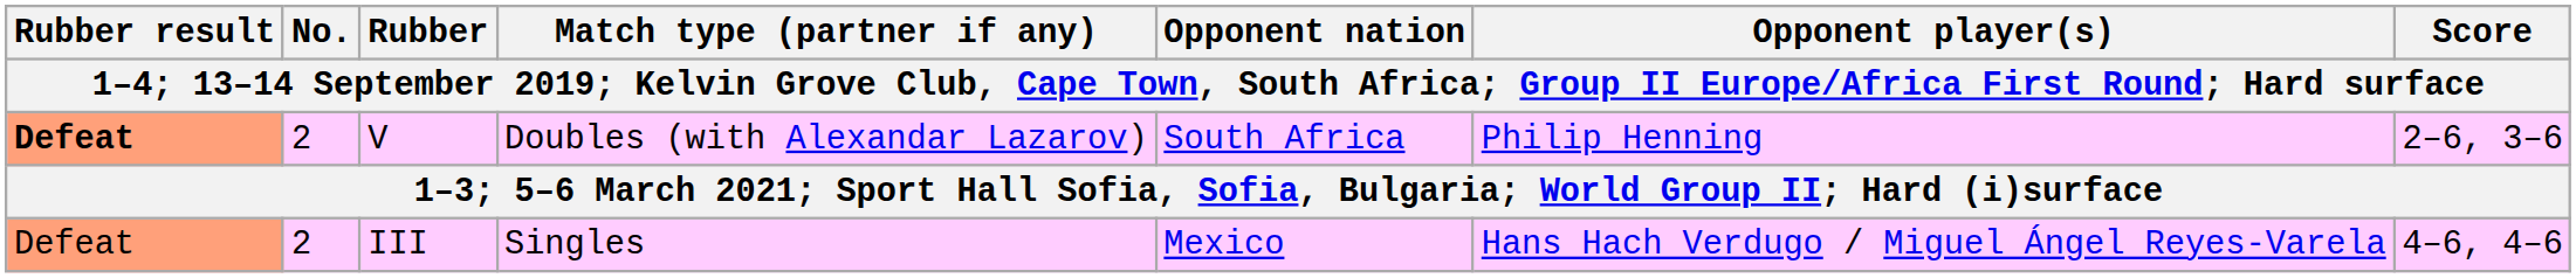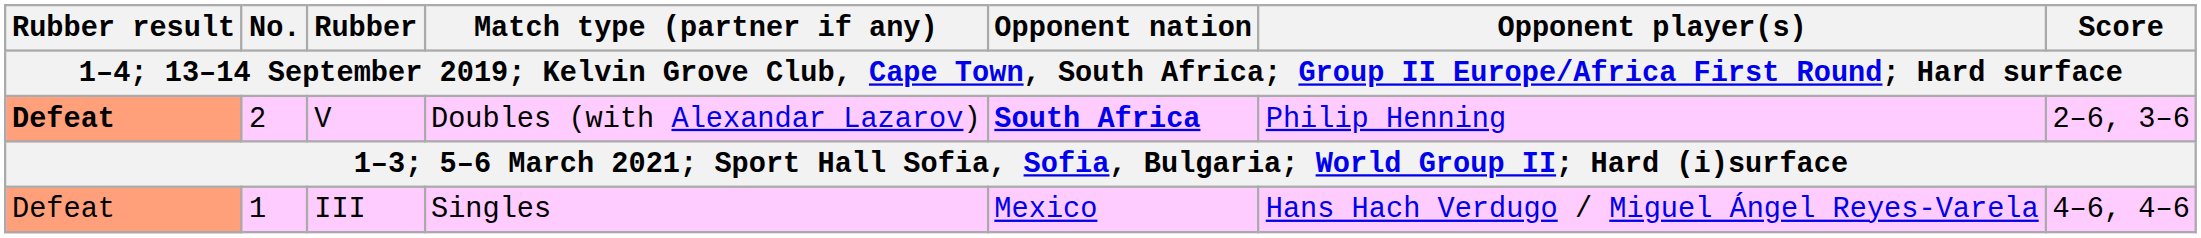V | Opponent nation: normal -> bold
III | No.: 2 -> 1
